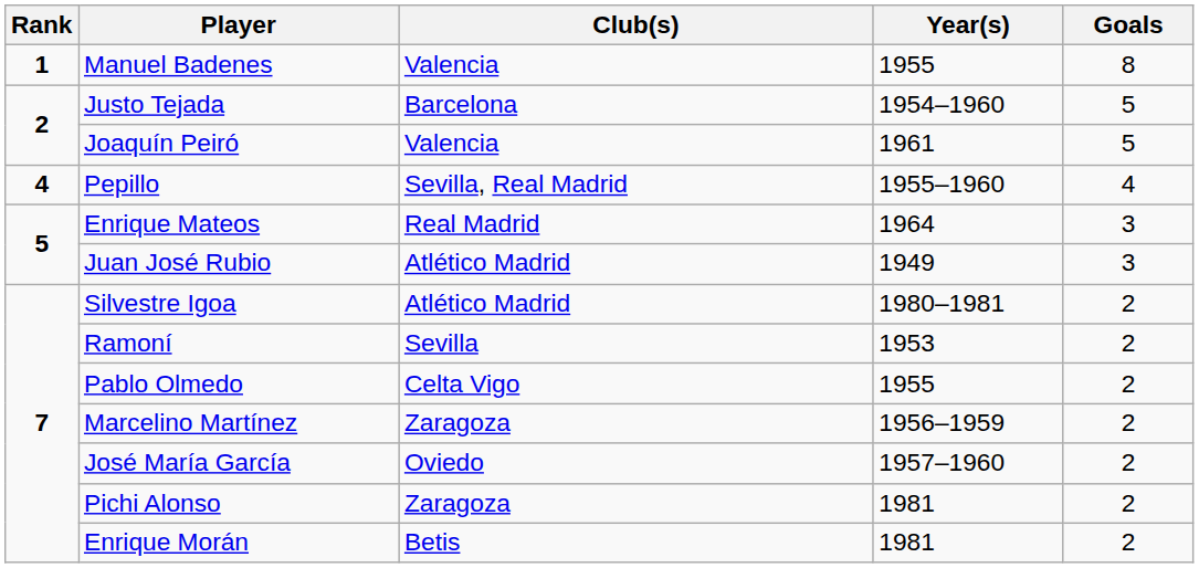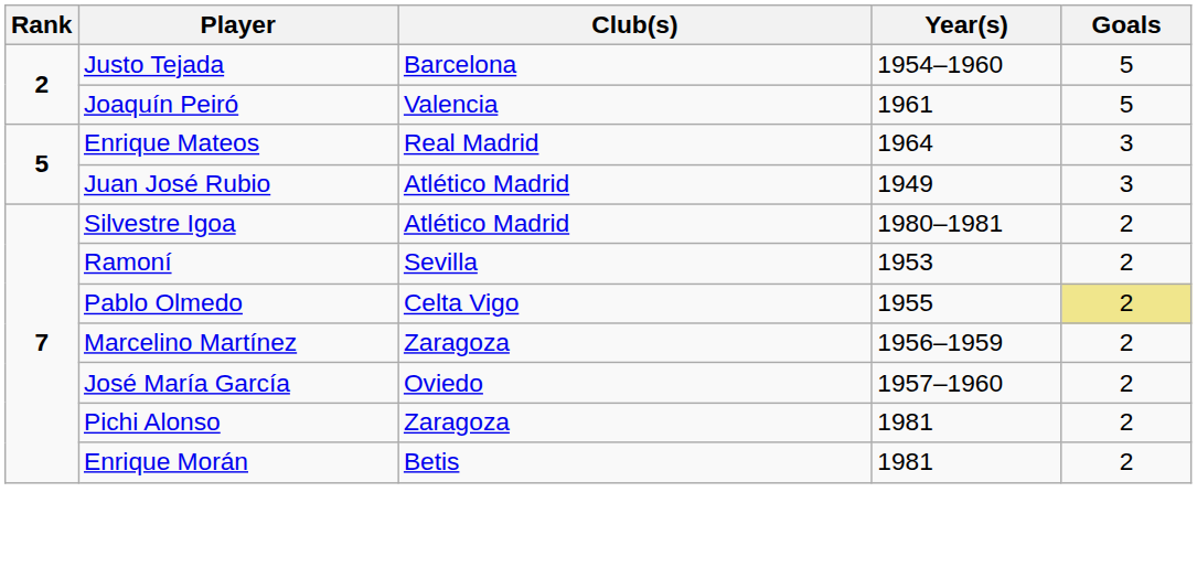- row: 1 | Manuel Badenes | Valencia | 1955 | 8
- row: 4 | Pepillo | Sevilla, Real Madrid | 1955–1960 | 4
Pablo Olmedo | Goals: no background -> khaki background
